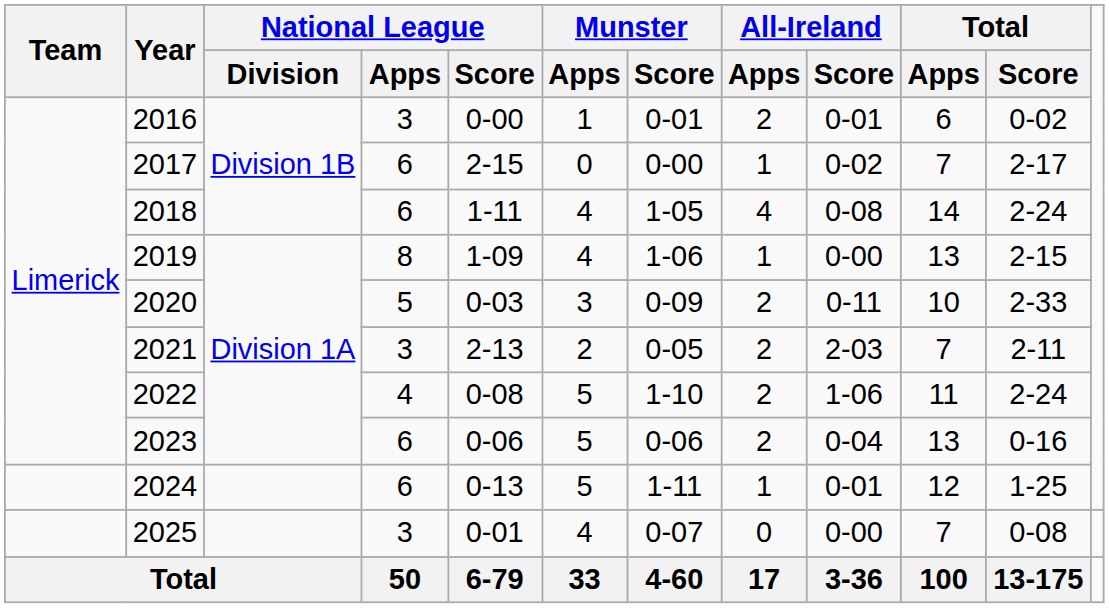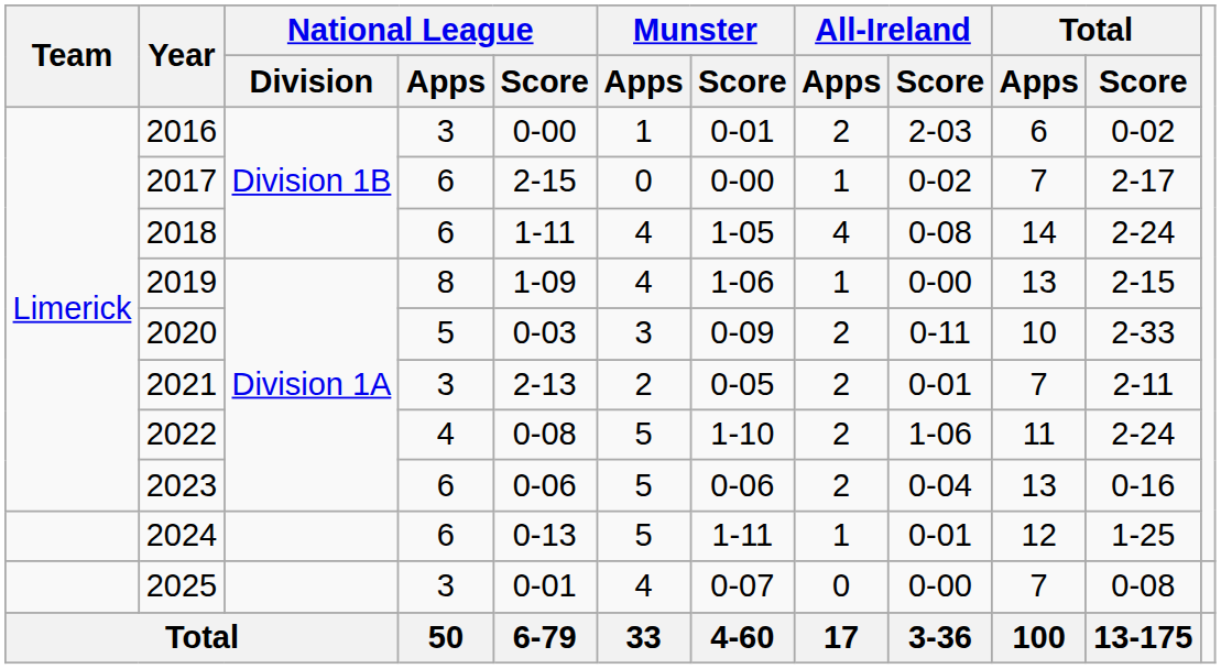2016 | All-Ireland / Score: 0-01 -> 2-03
2021 | All-Ireland / Score: 2-03 -> 0-01
